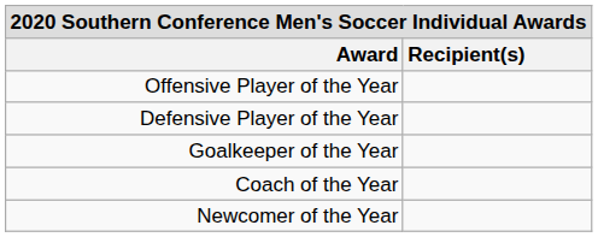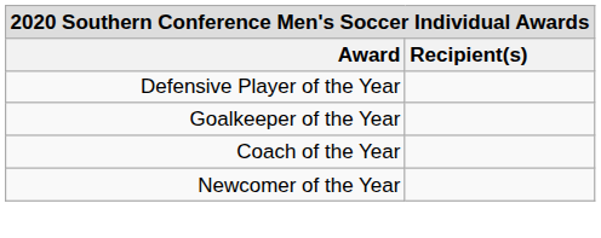- row: Offensive Player of the Year
